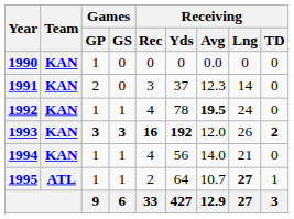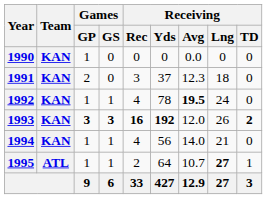1991 | Receiving / Lng: 14 -> 18
